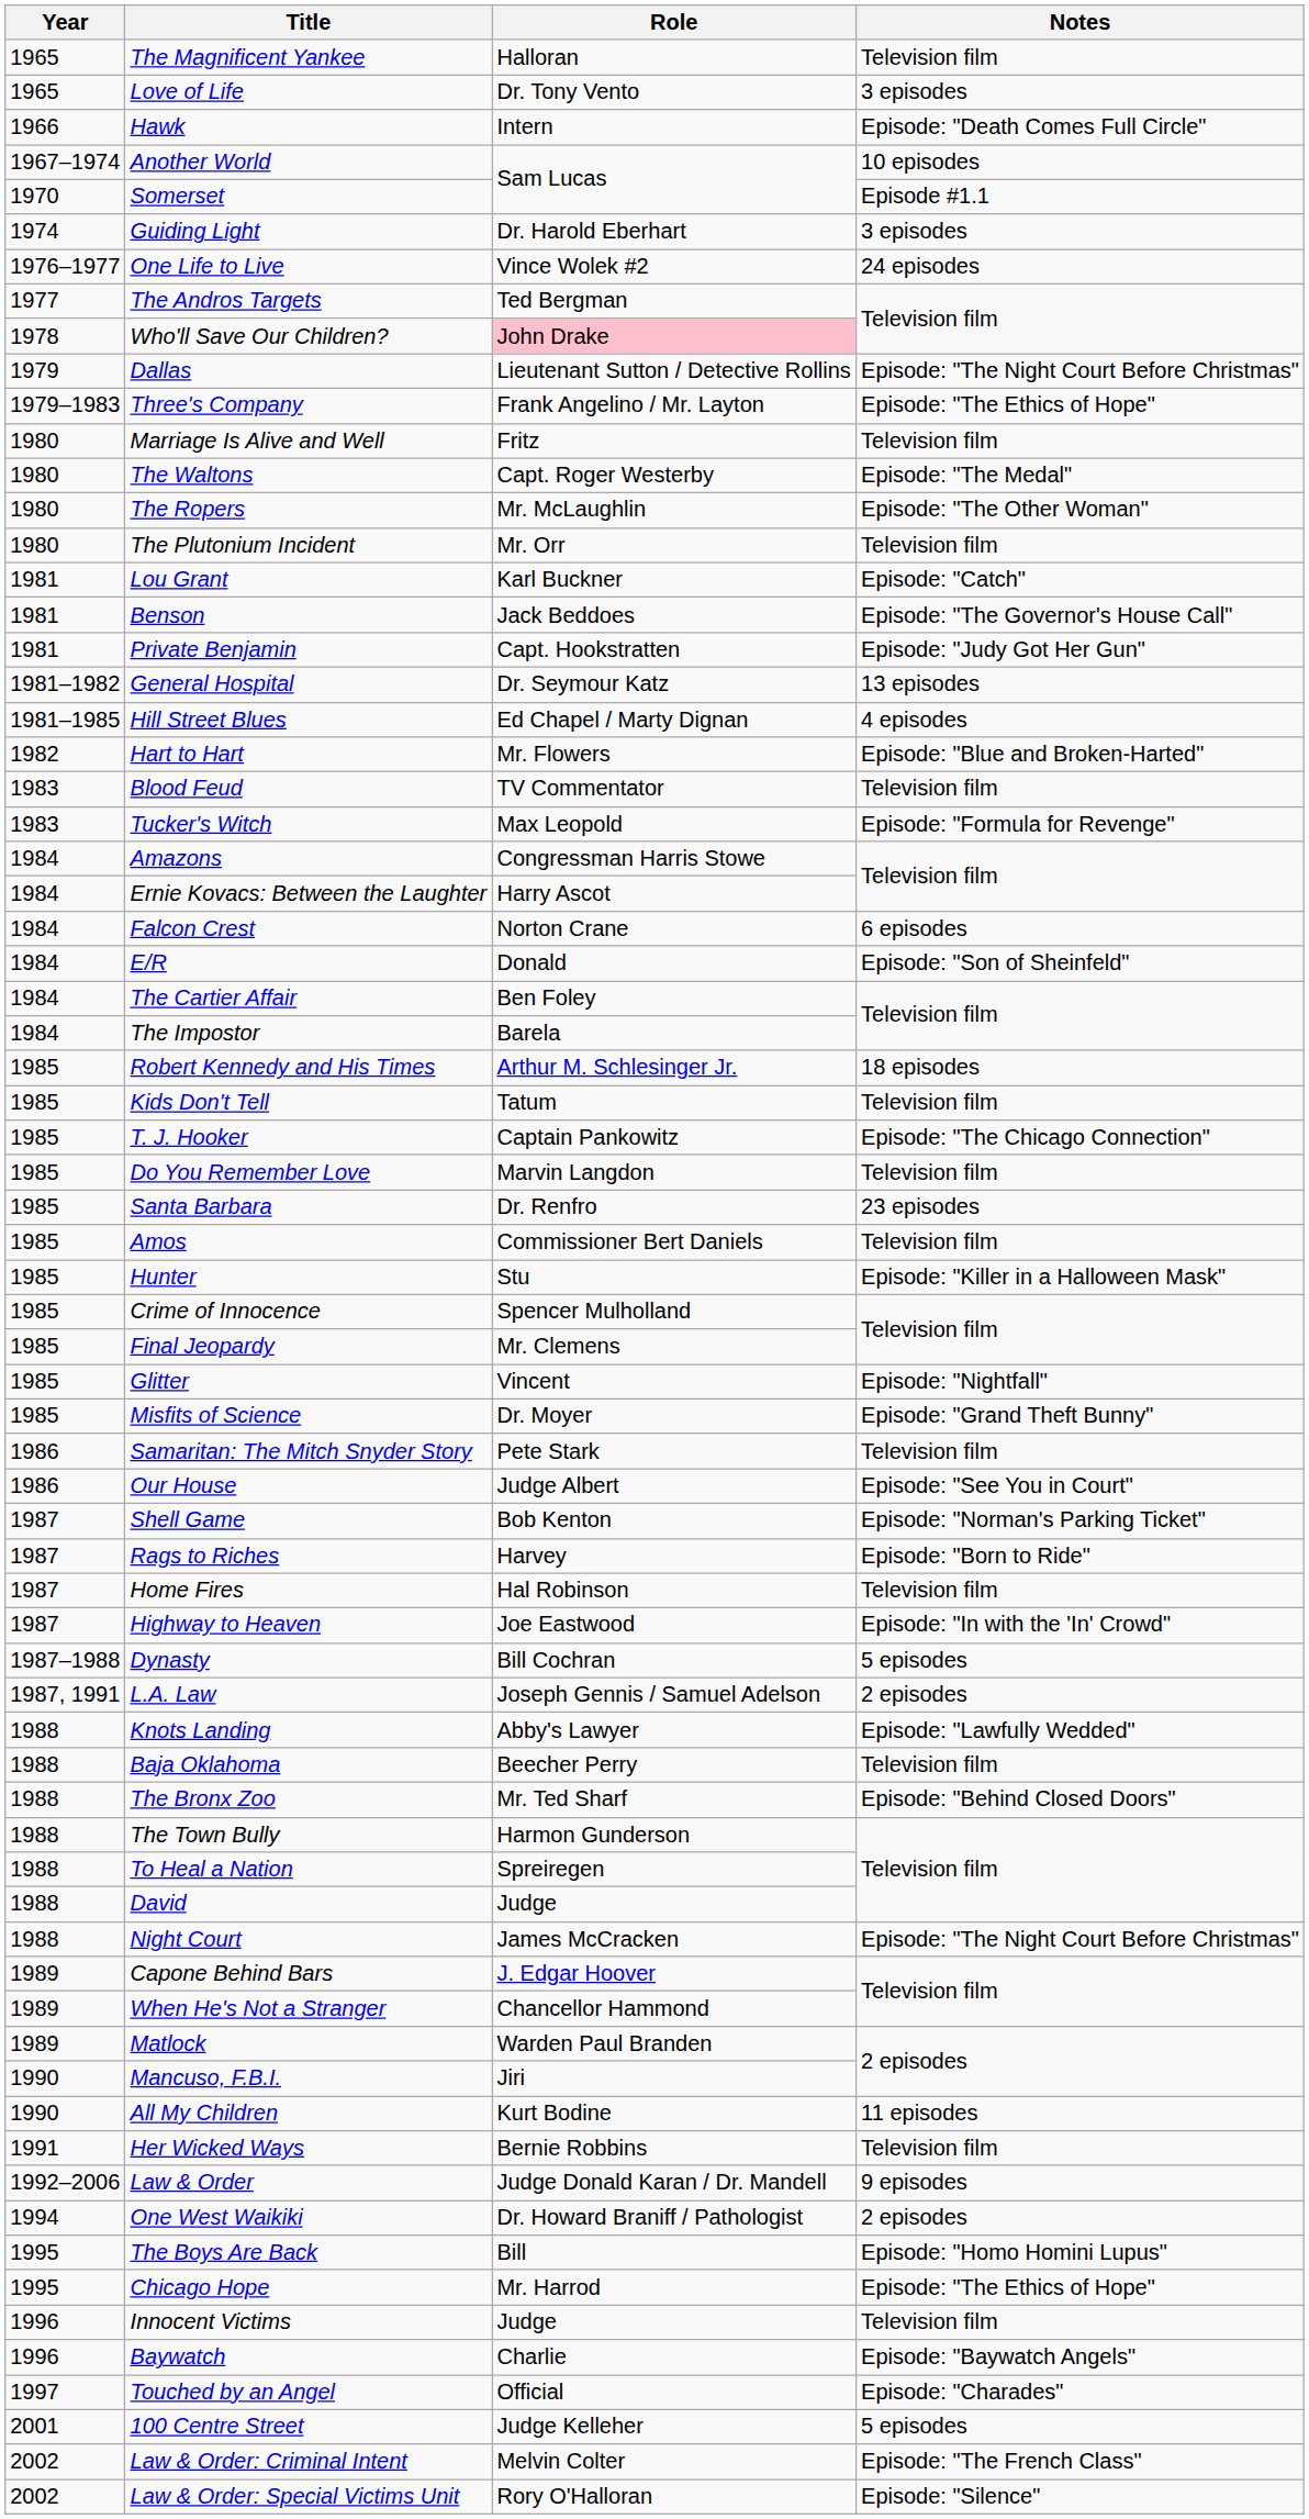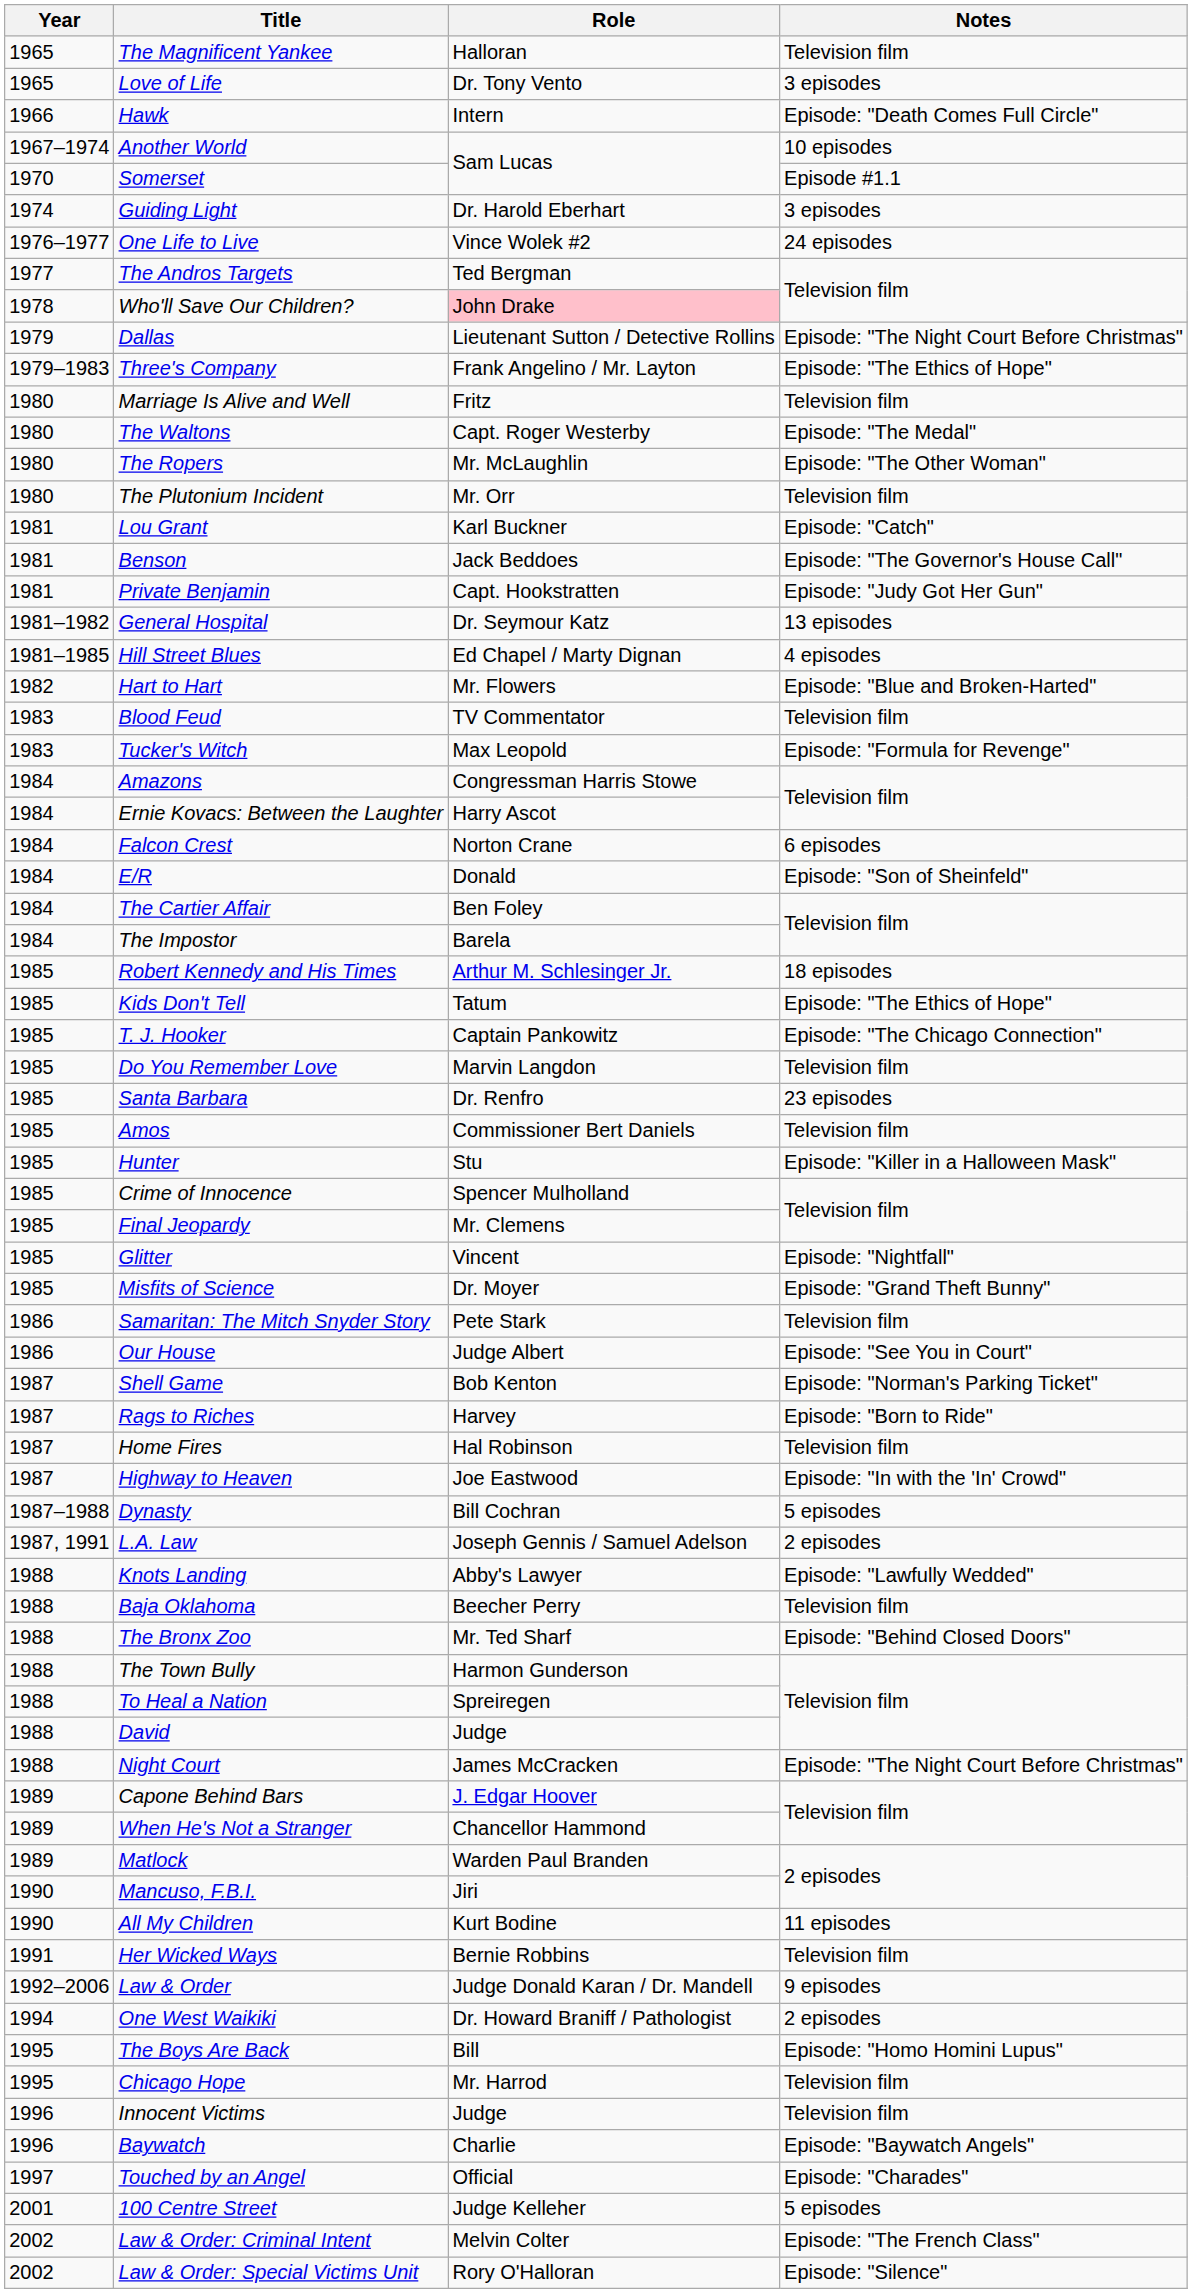Kids Don't Tell | Notes: Television film -> Episode: "The Ethics of Hope"
Chicago Hope | Notes: Episode: "The Ethics of Hope" -> Television film
